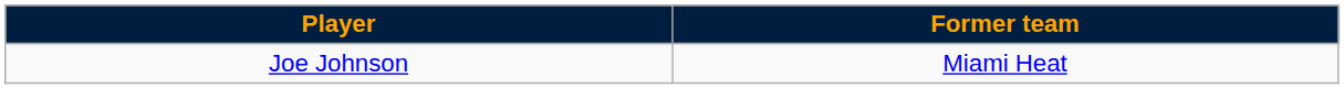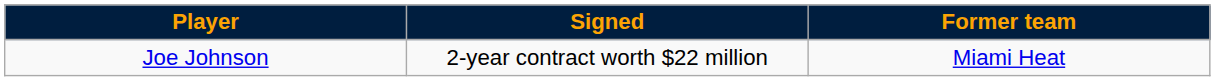+ column: Signed | 2-year contract worth $22 million
